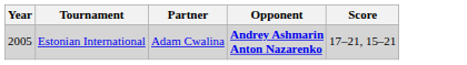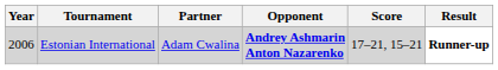+ column: Result | Runner-up
Estonian International | Year: 2005 -> 2006
